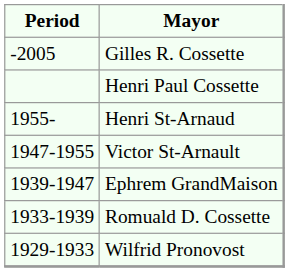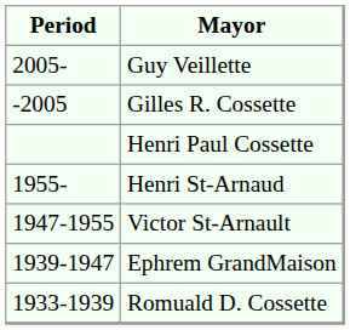+ row: 2005- | Guy Veillette
- row: 1929-1933 | Wilfrid Pronovost
